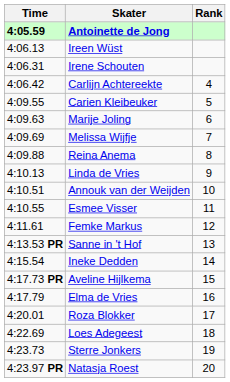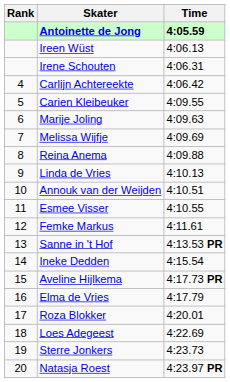columns swapped: Rank <-> Time
